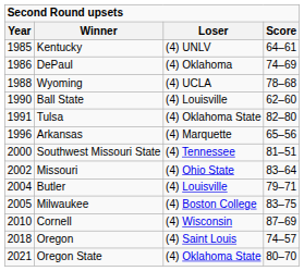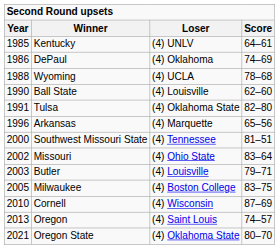Butler | Year: 2004 -> 2003
Oregon | Year: 2018 -> 2013
